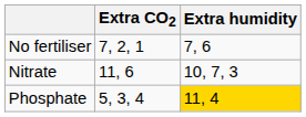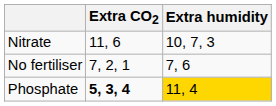rows swapped: No fertiliser <-> Nitrate
Phosphate | Extra CO2: normal -> bold
